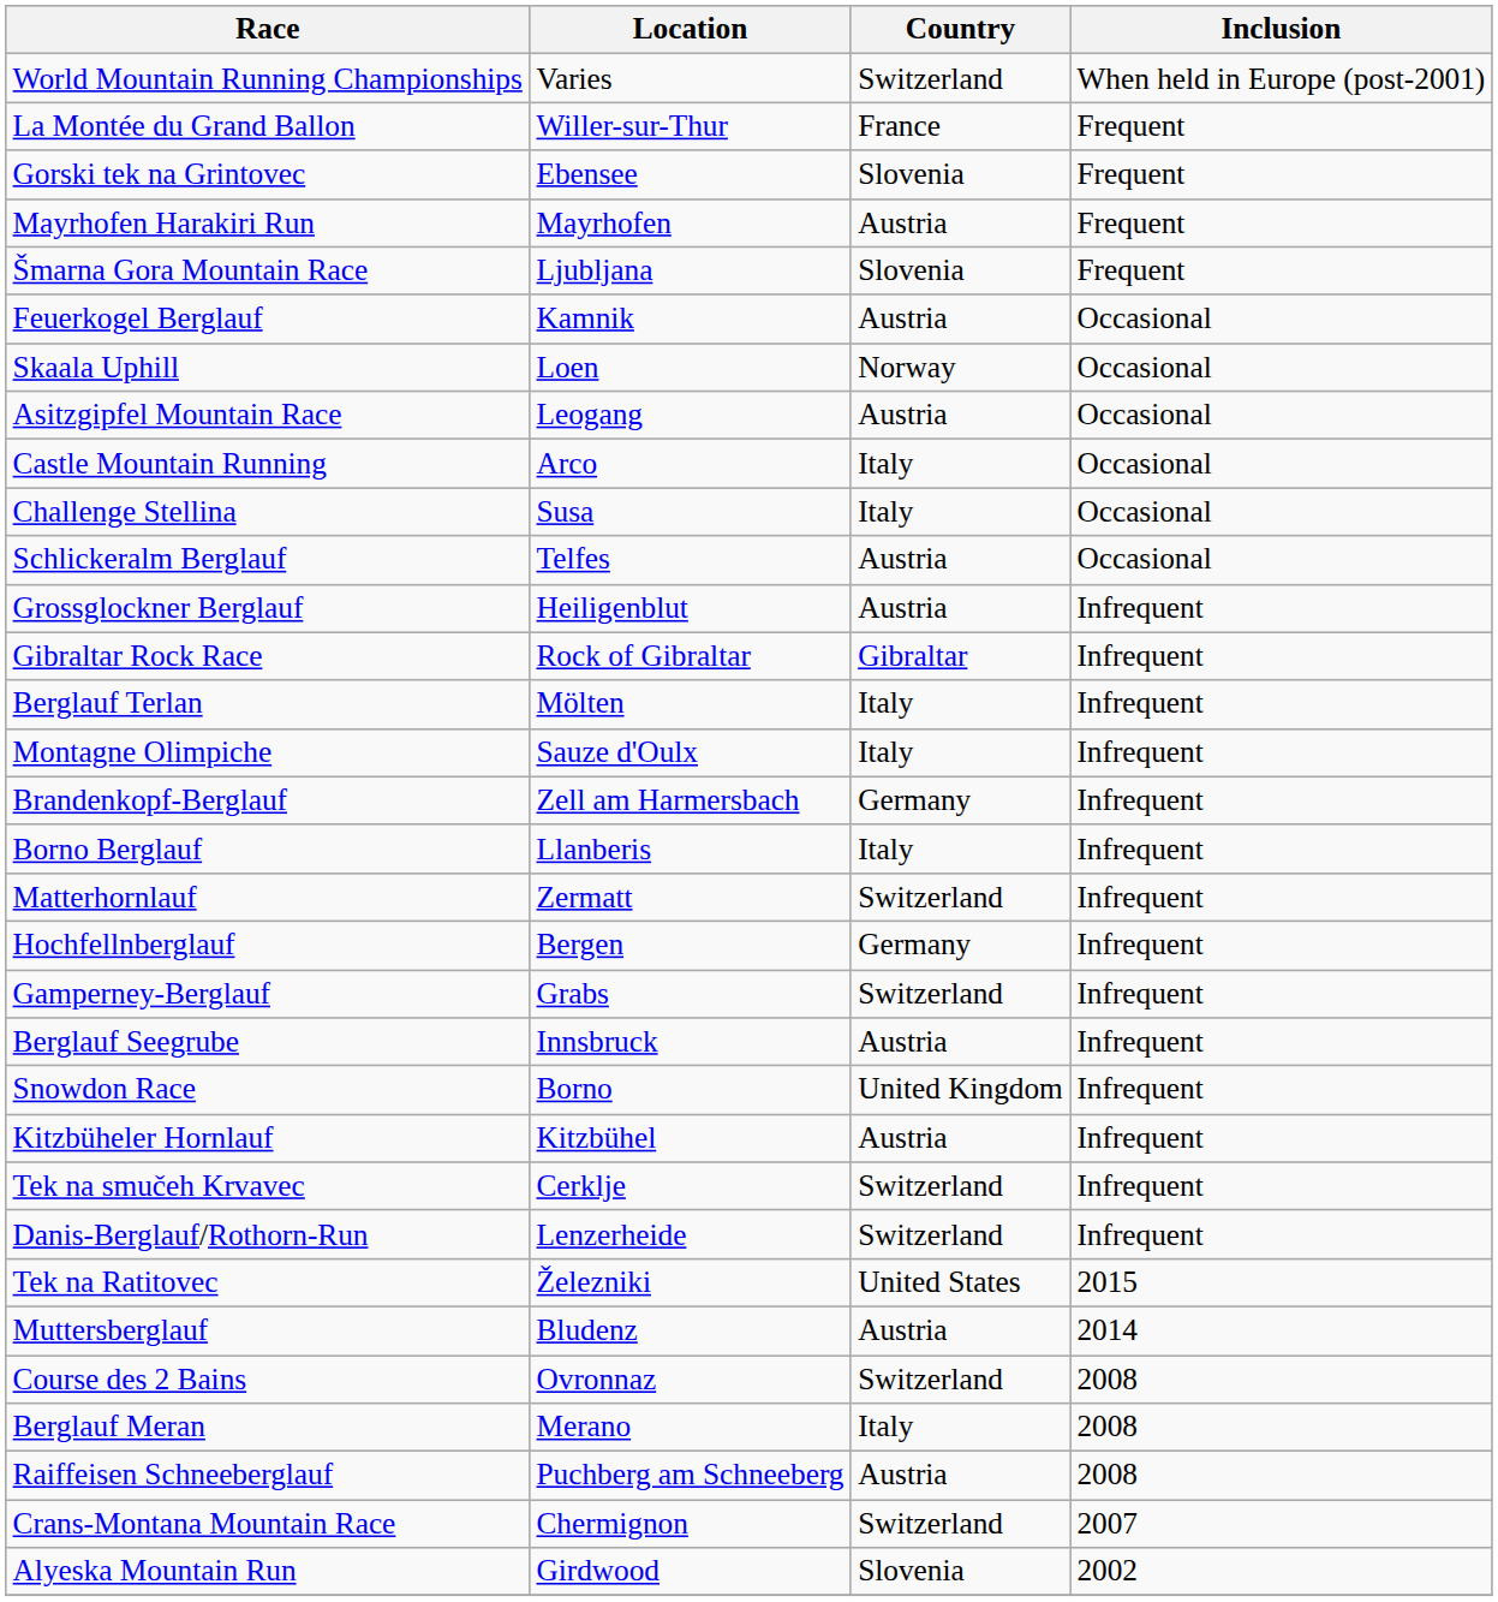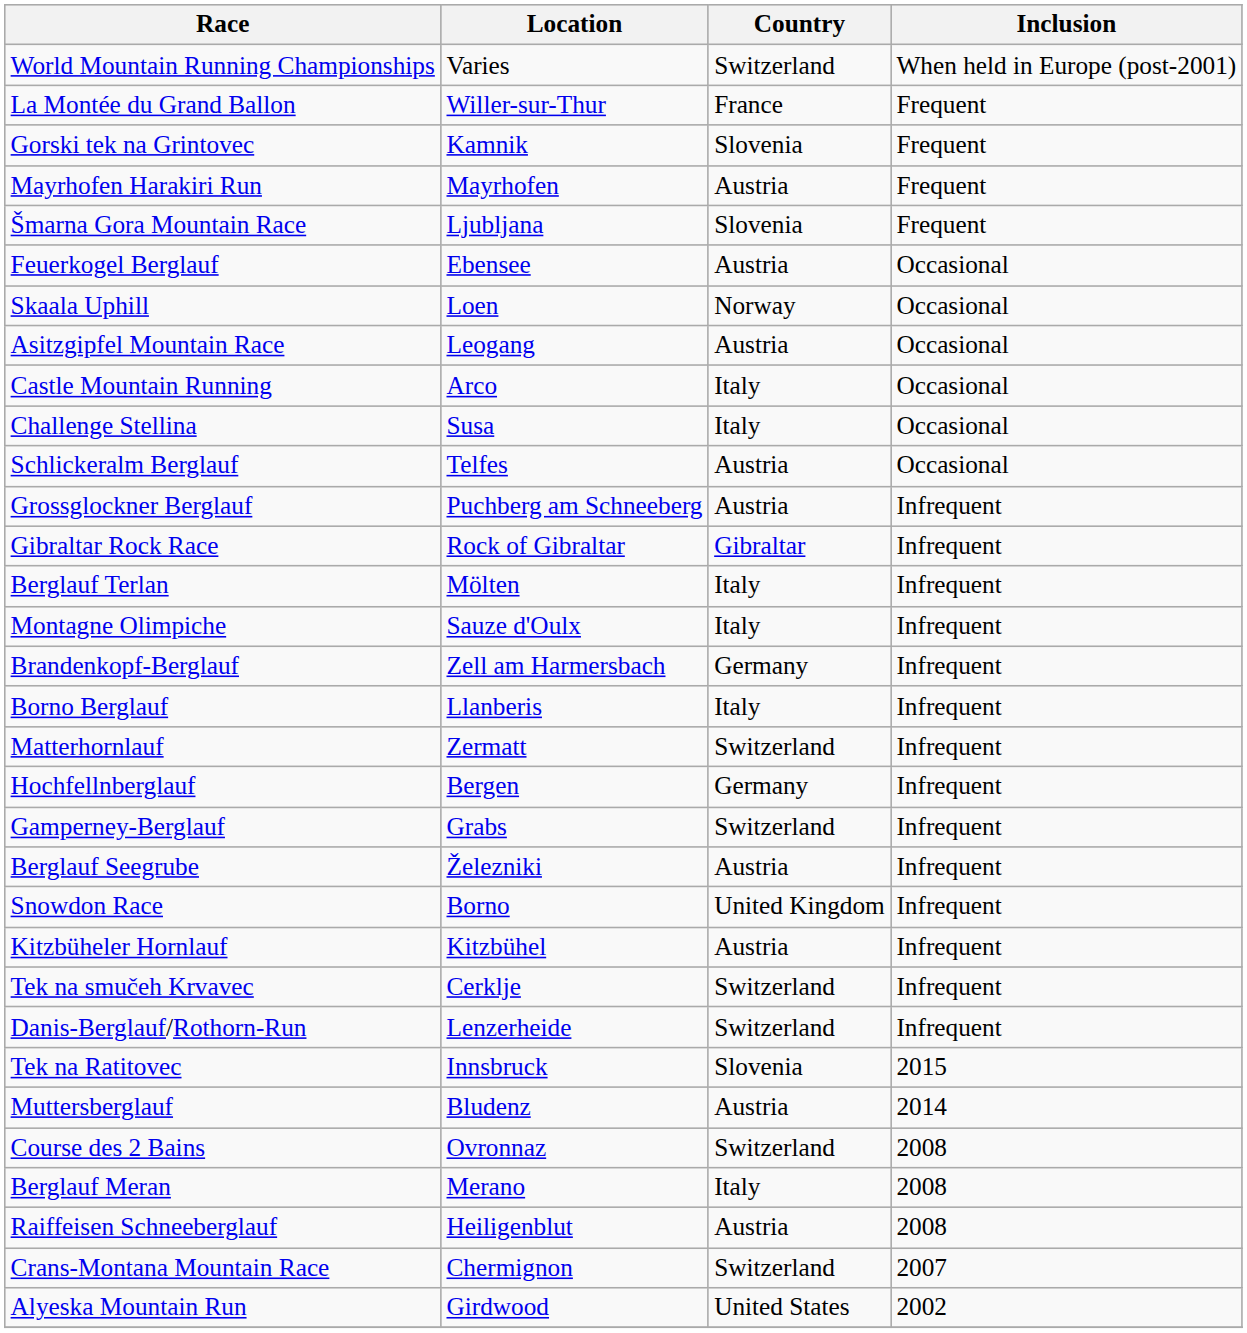Gorski tek na Grintovec | Location: Ebensee -> Kamnik
Feuerkogel Berglauf | Location: Kamnik -> Ebensee
Grossglockner Berglauf | Location: Heiligenblut -> Puchberg am Schneeberg
Berglauf Seegrube | Location: Innsbruck -> Železniki
Tek na Ratitovec | Location: Železniki -> Innsbruck
Tek na Ratitovec | Country: United States -> Slovenia
Raiffeisen Schneeberglauf | Location: Puchberg am Schneeberg -> Heiligenblut
Alyeska Mountain Run | Country: Slovenia -> United States
